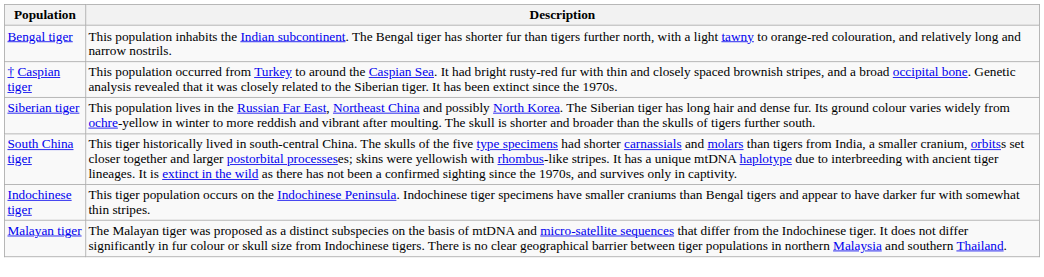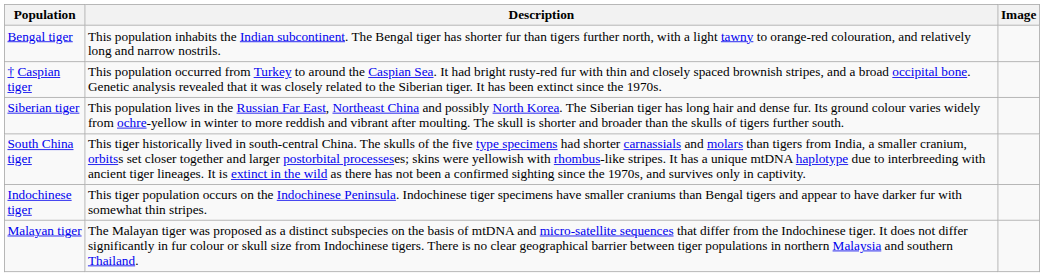+ column: Image
